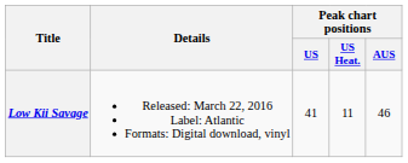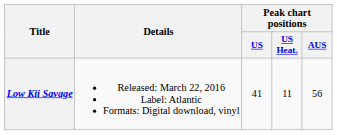Low Kii Savage | Peak chart positions / AUS: 46 -> 56
